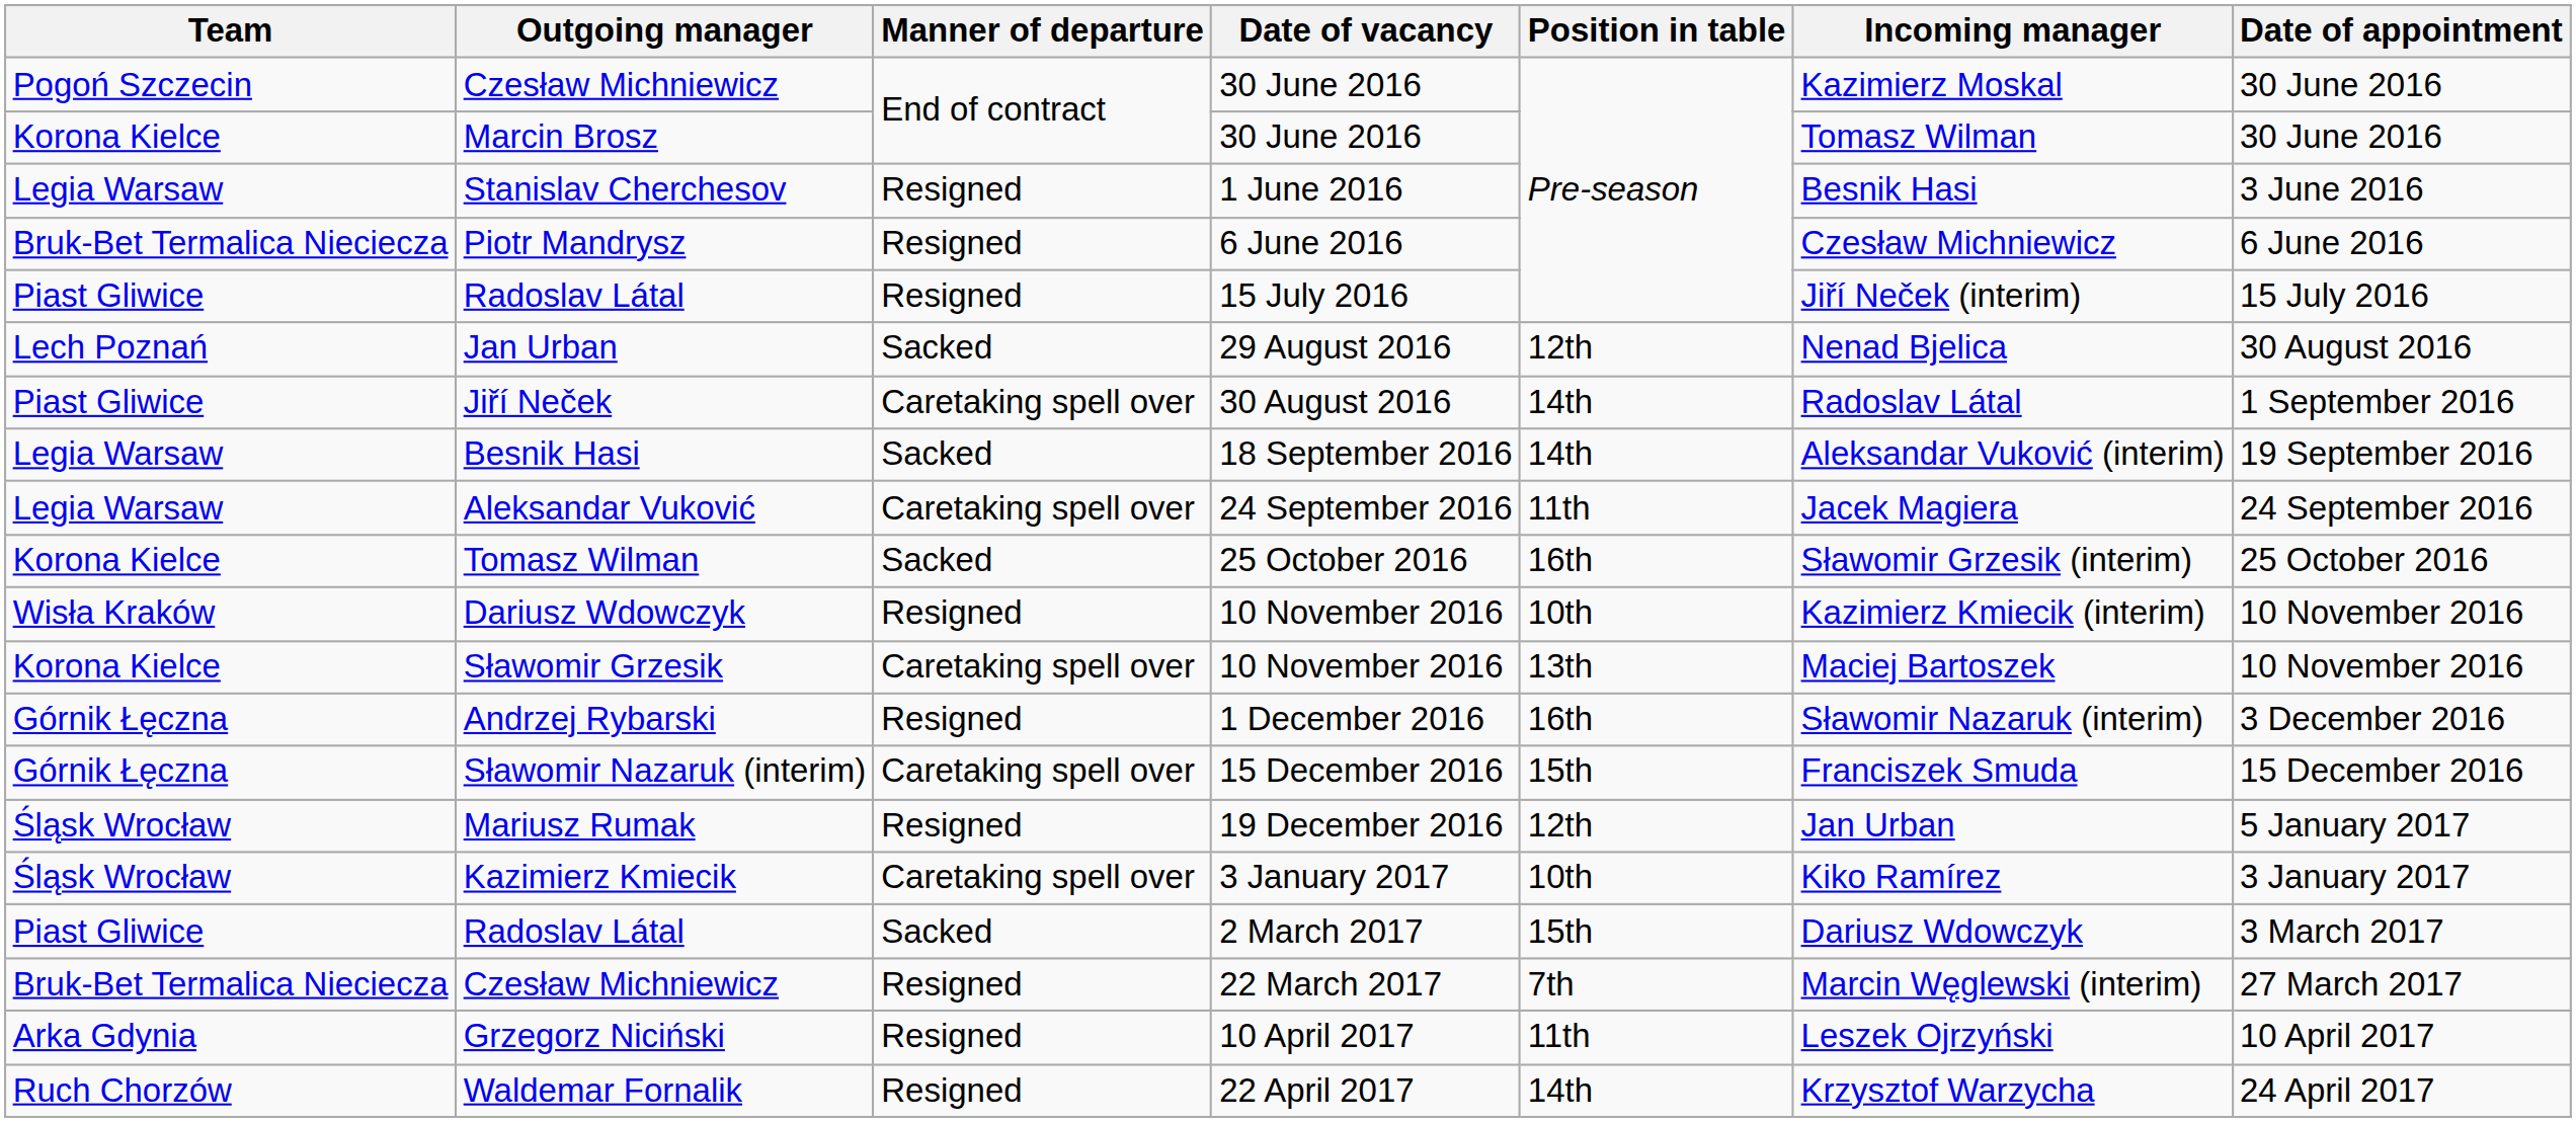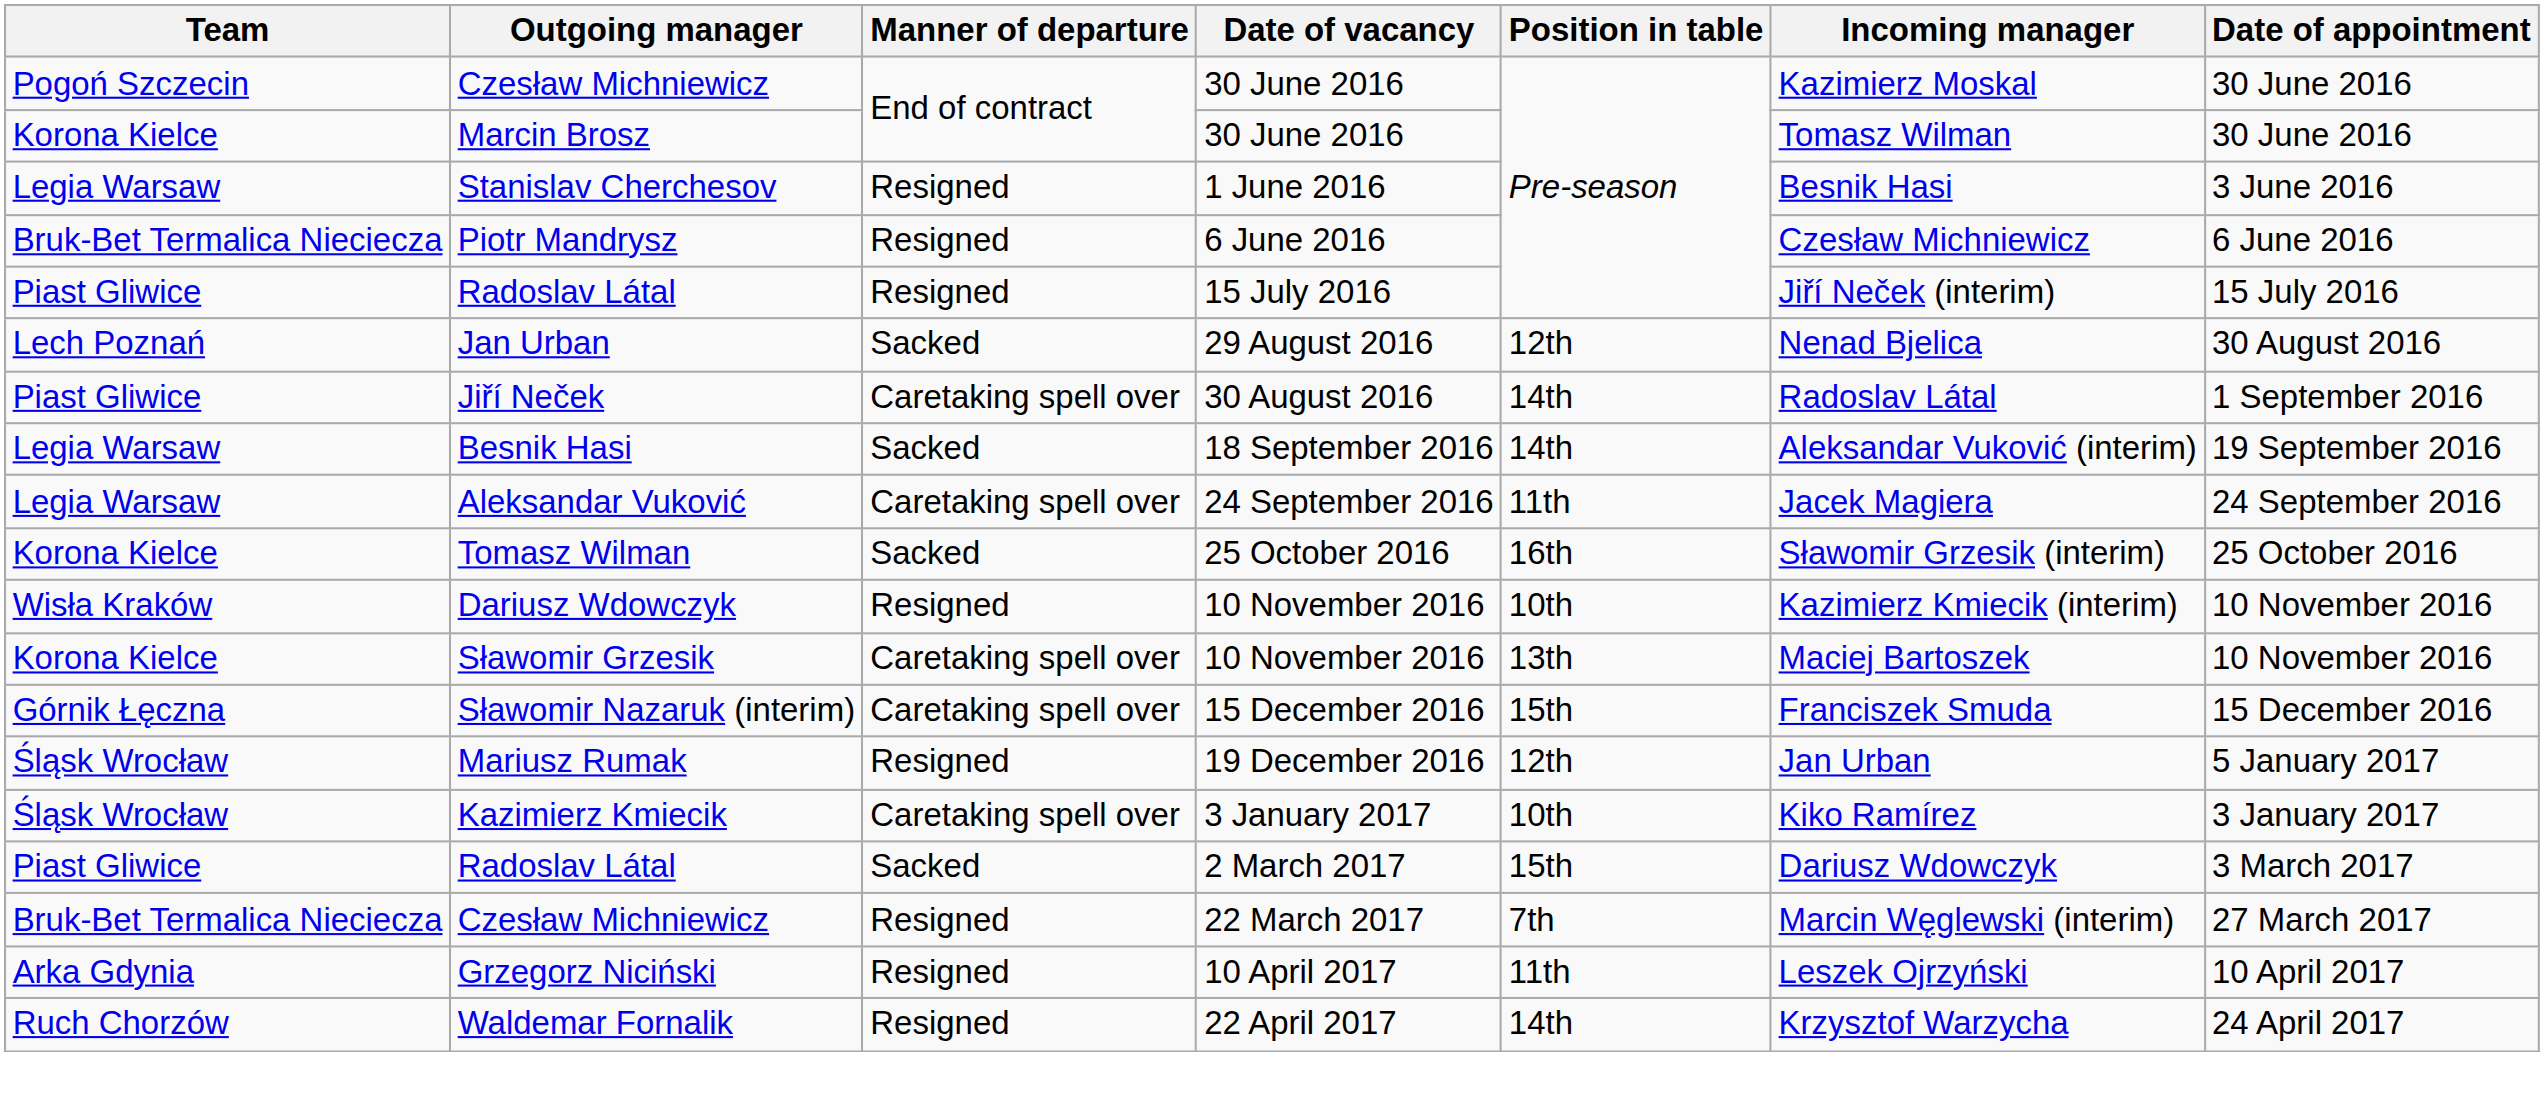- row: Górnik Łęczna | Andrzej Rybarski | Resigned | 1 December 2016 | 16th | Sławomir Nazaruk (interim) | 3 December 2016
